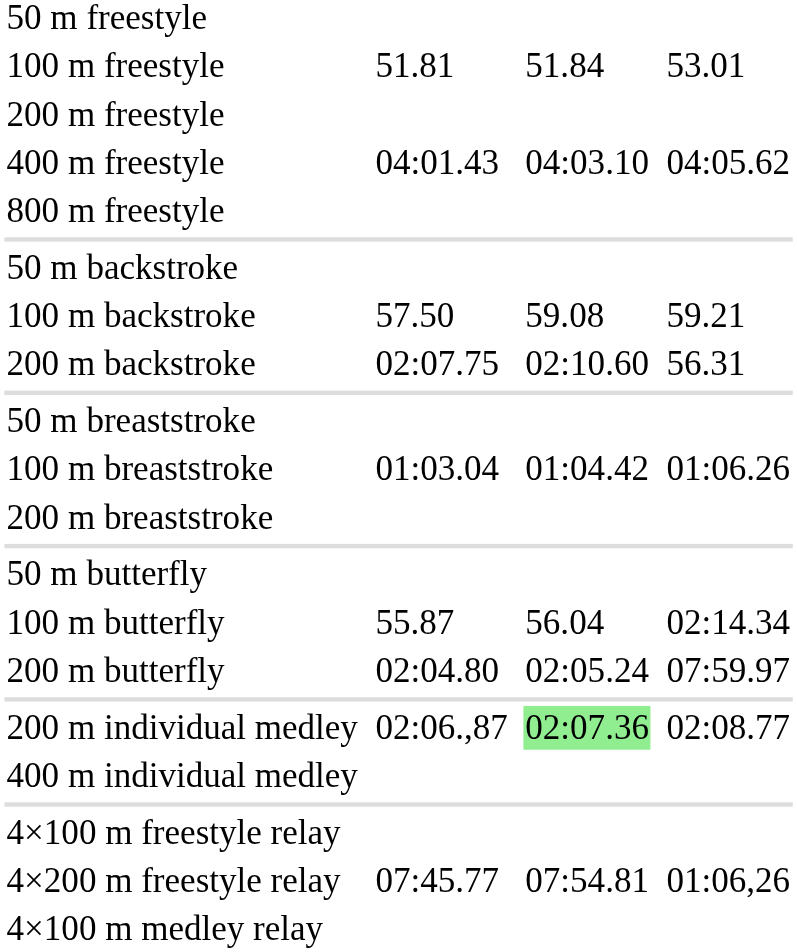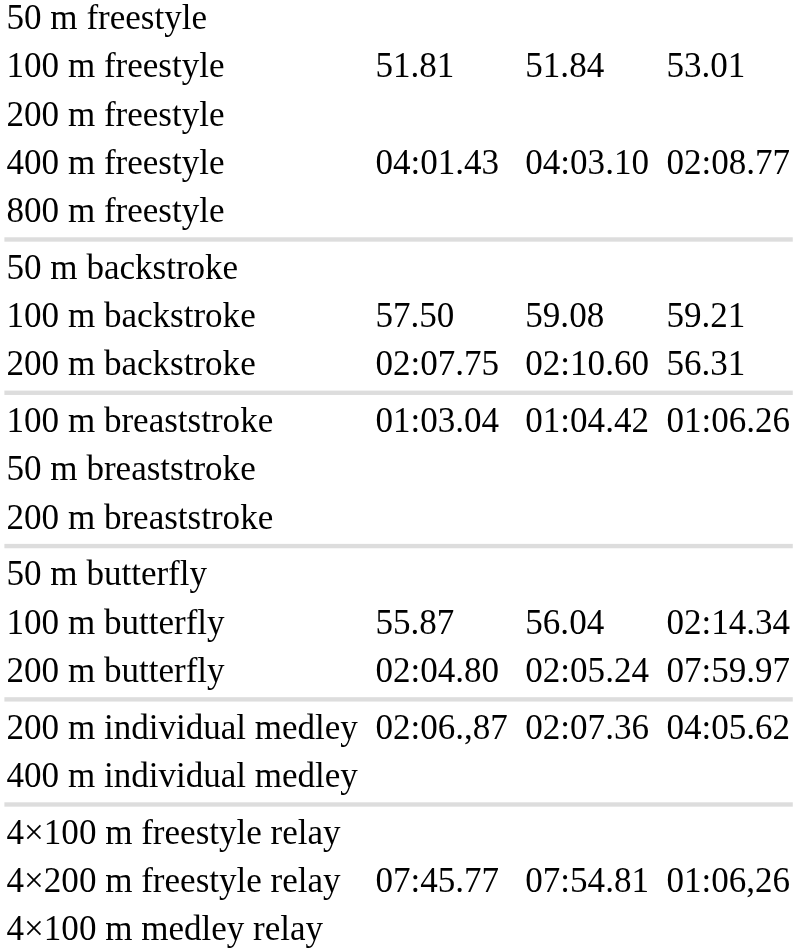400 m freestyle | column 7: 04:05.62 -> 02:08.77
rows swapped: 50 m breaststroke <-> 100 m breaststroke
200 m individual medley | column 5: lightgreen background -> no background
200 m individual medley | column 7: 02:08.77 -> 04:05.62
